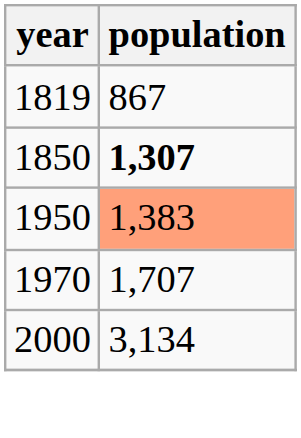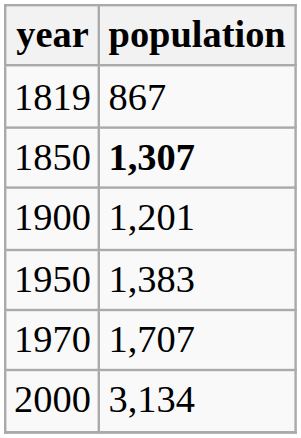+ row: 1900 | 1,201
1950 | population: lightsalmon background -> no background
